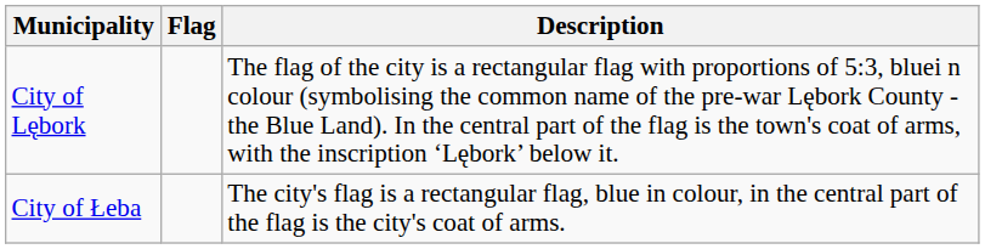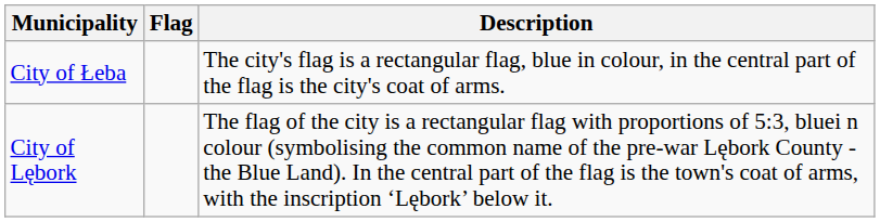rows swapped: City of Lębork <-> City of Łeba
